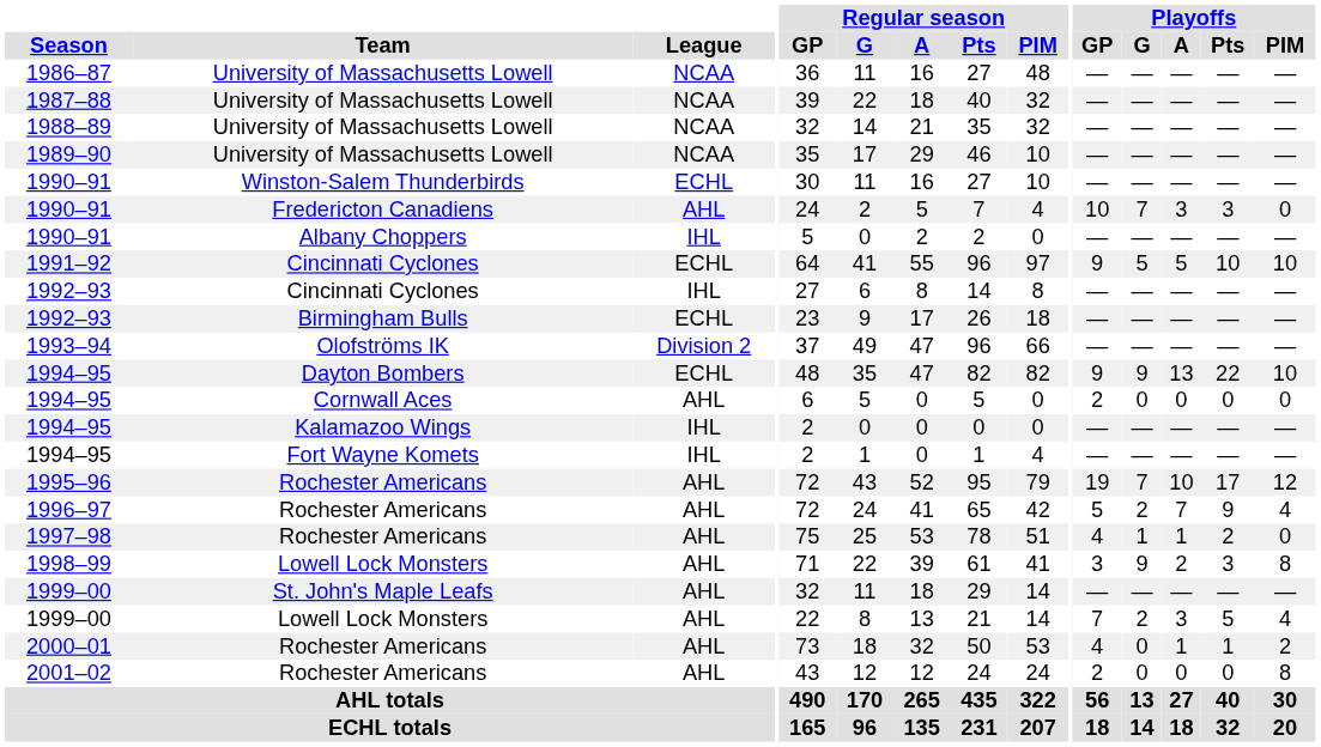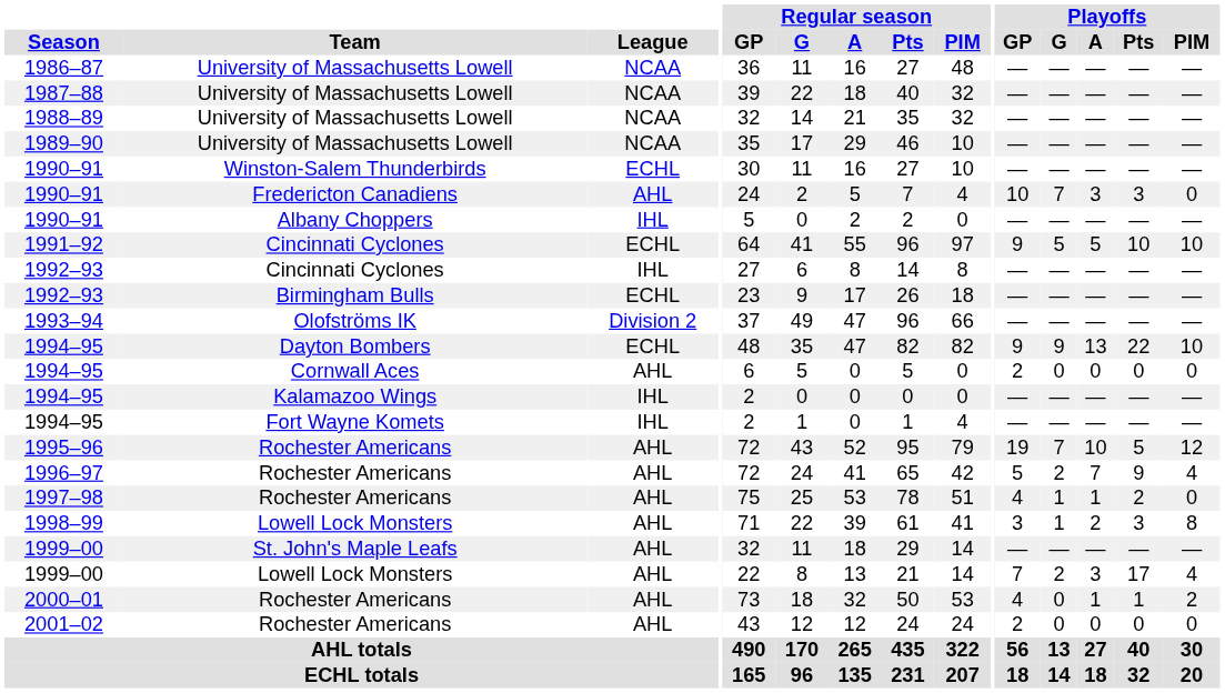1995–96 | Playoffs / Pts: 17 -> 5
1998–99 | Playoffs / G: 9 -> 1
1999–00 / Lowell Lock Monsters | Playoffs / Pts: 5 -> 17
2001–02 | Playoffs / PIM: 8 -> 0
